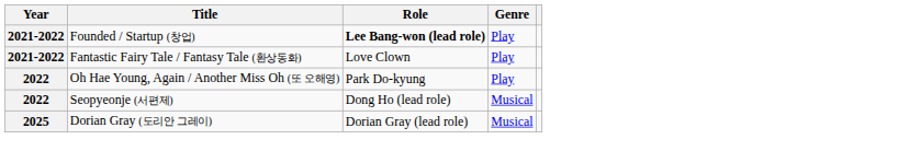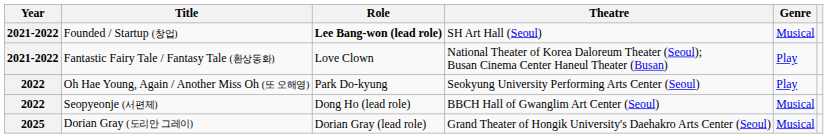+ column: Theatre | SH Art Hall (Seoul) | National Theater of Korea Daloreum Theater (Seoul); Busan Cinema Center Haneul Theater (Busan) | Seokyung University Performing Arts Center (Seoul) | BBCH Hall of Gwanglim Art Center (Seoul) | Grand Theater of Hongik University's Daehakro Arts Center (Seoul)
Founded / Startup (창업) | Genre: Play -> Musical
